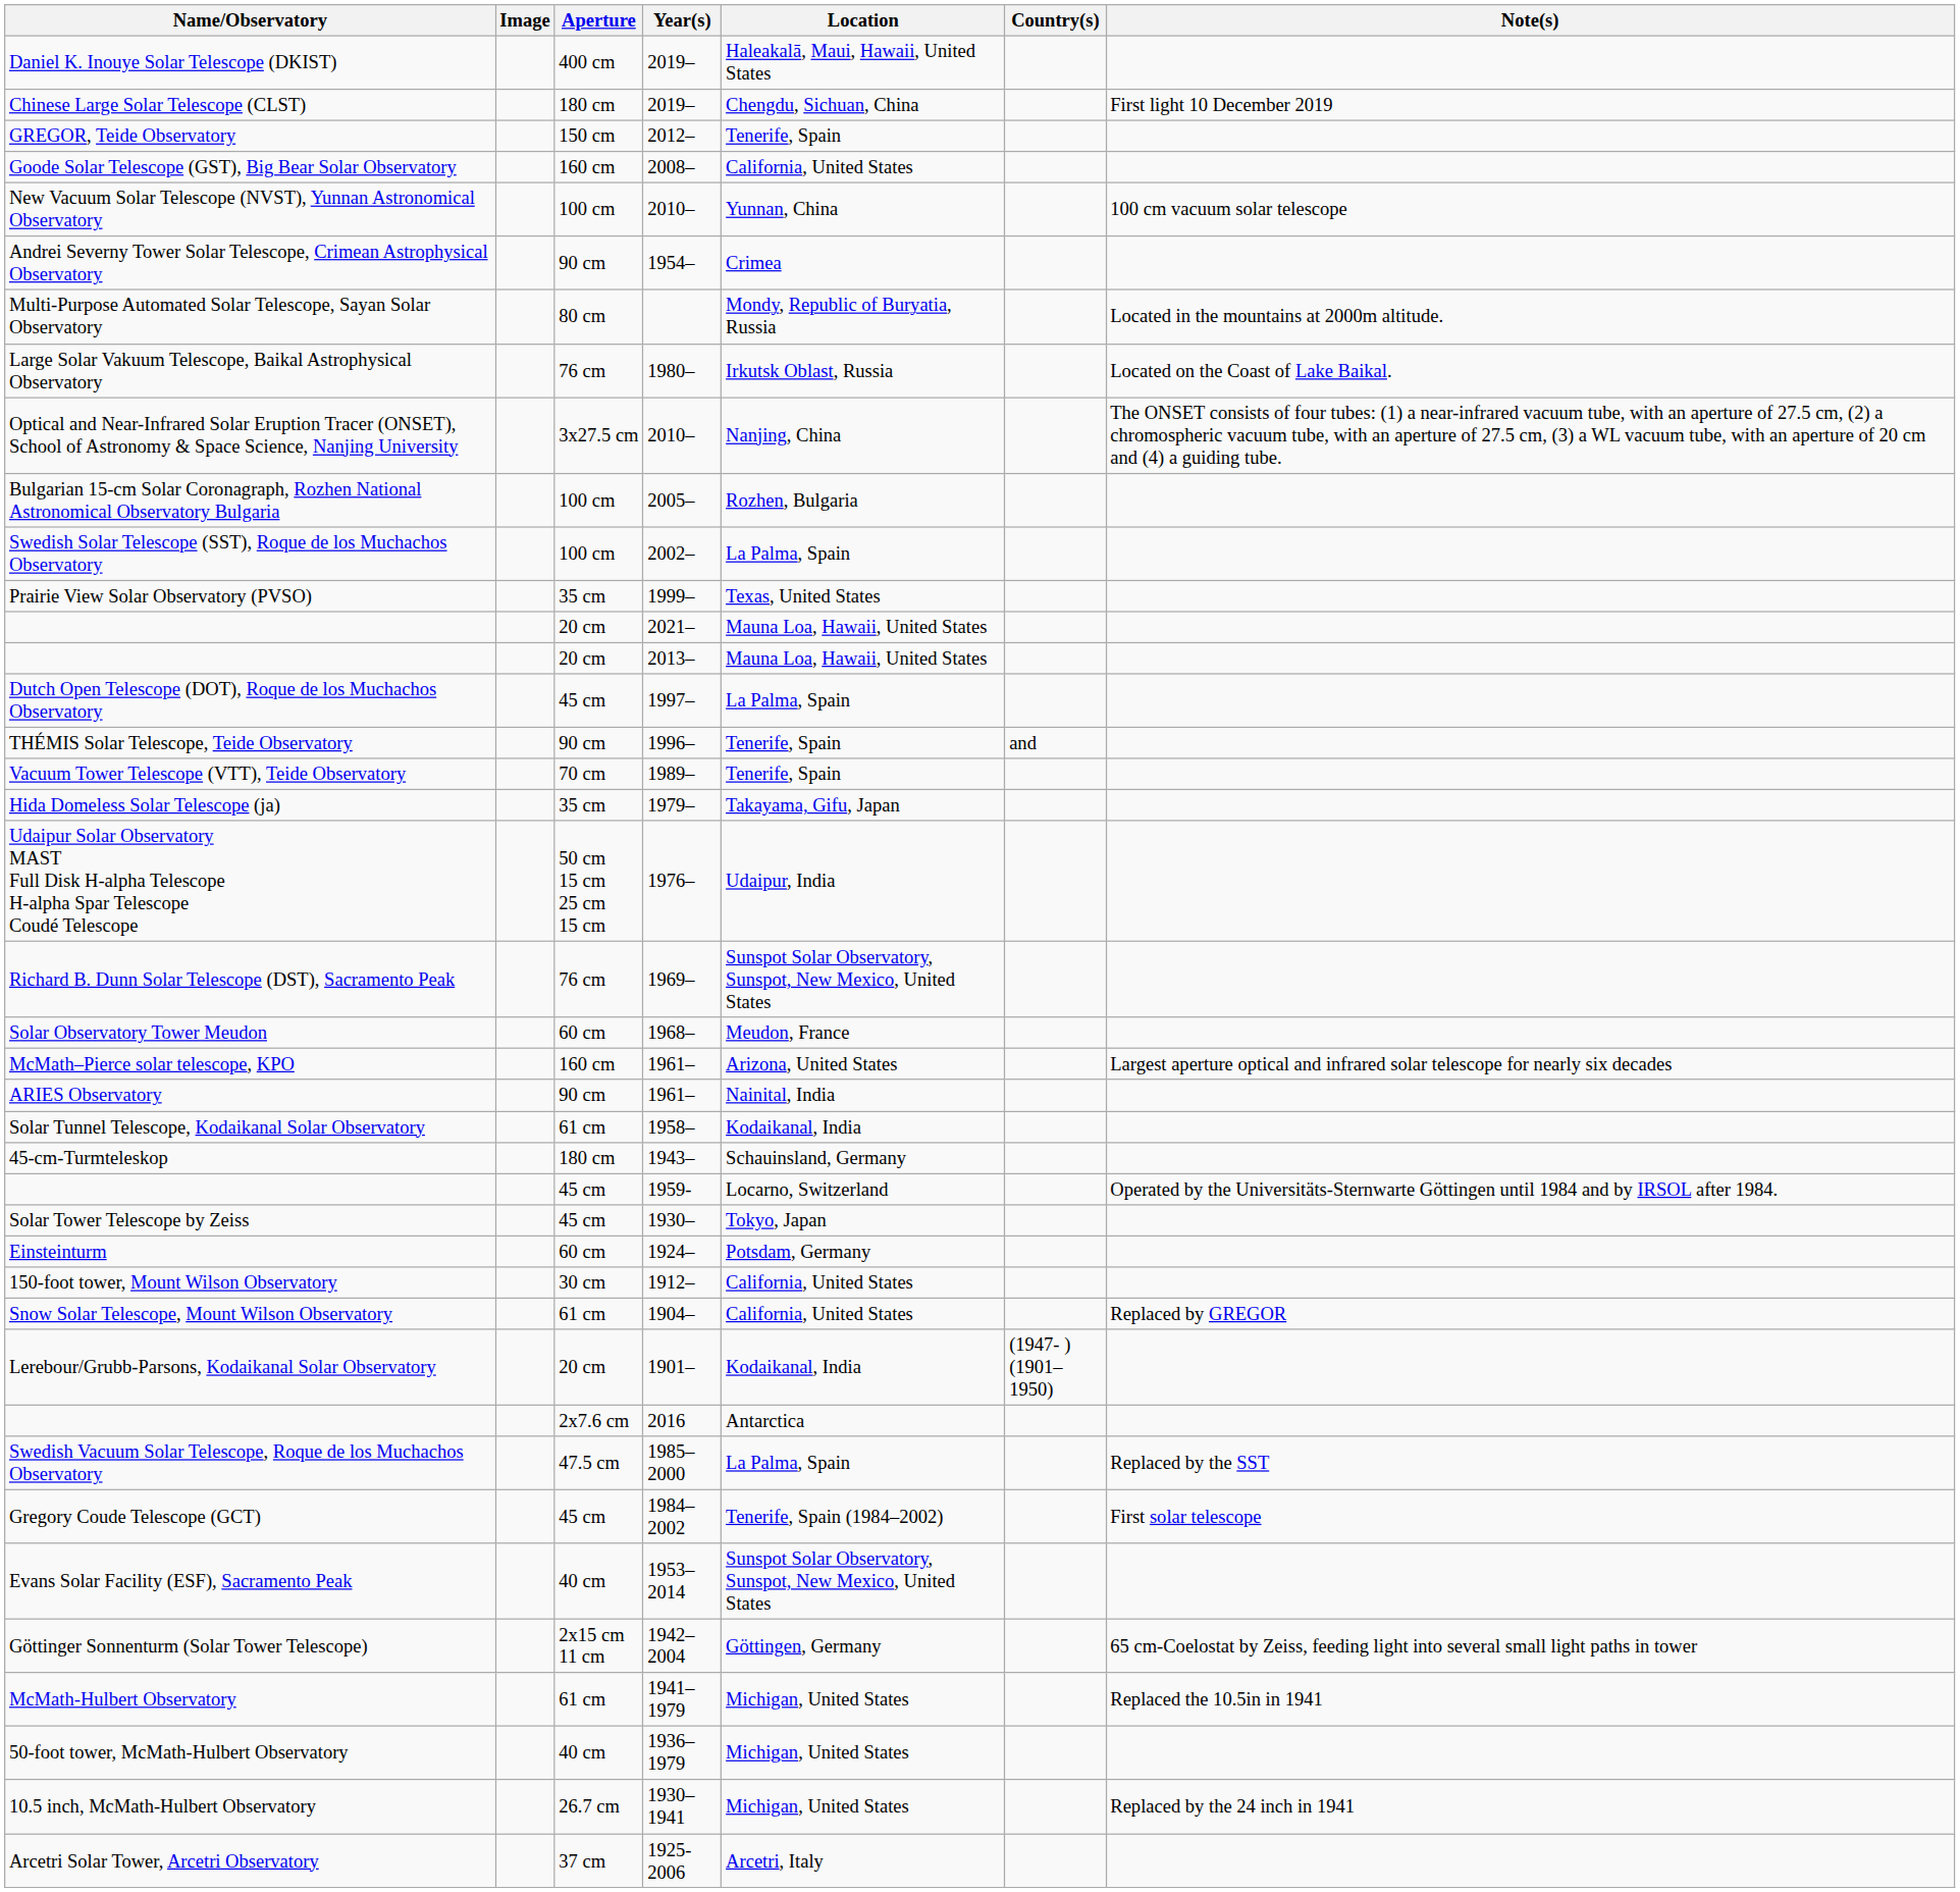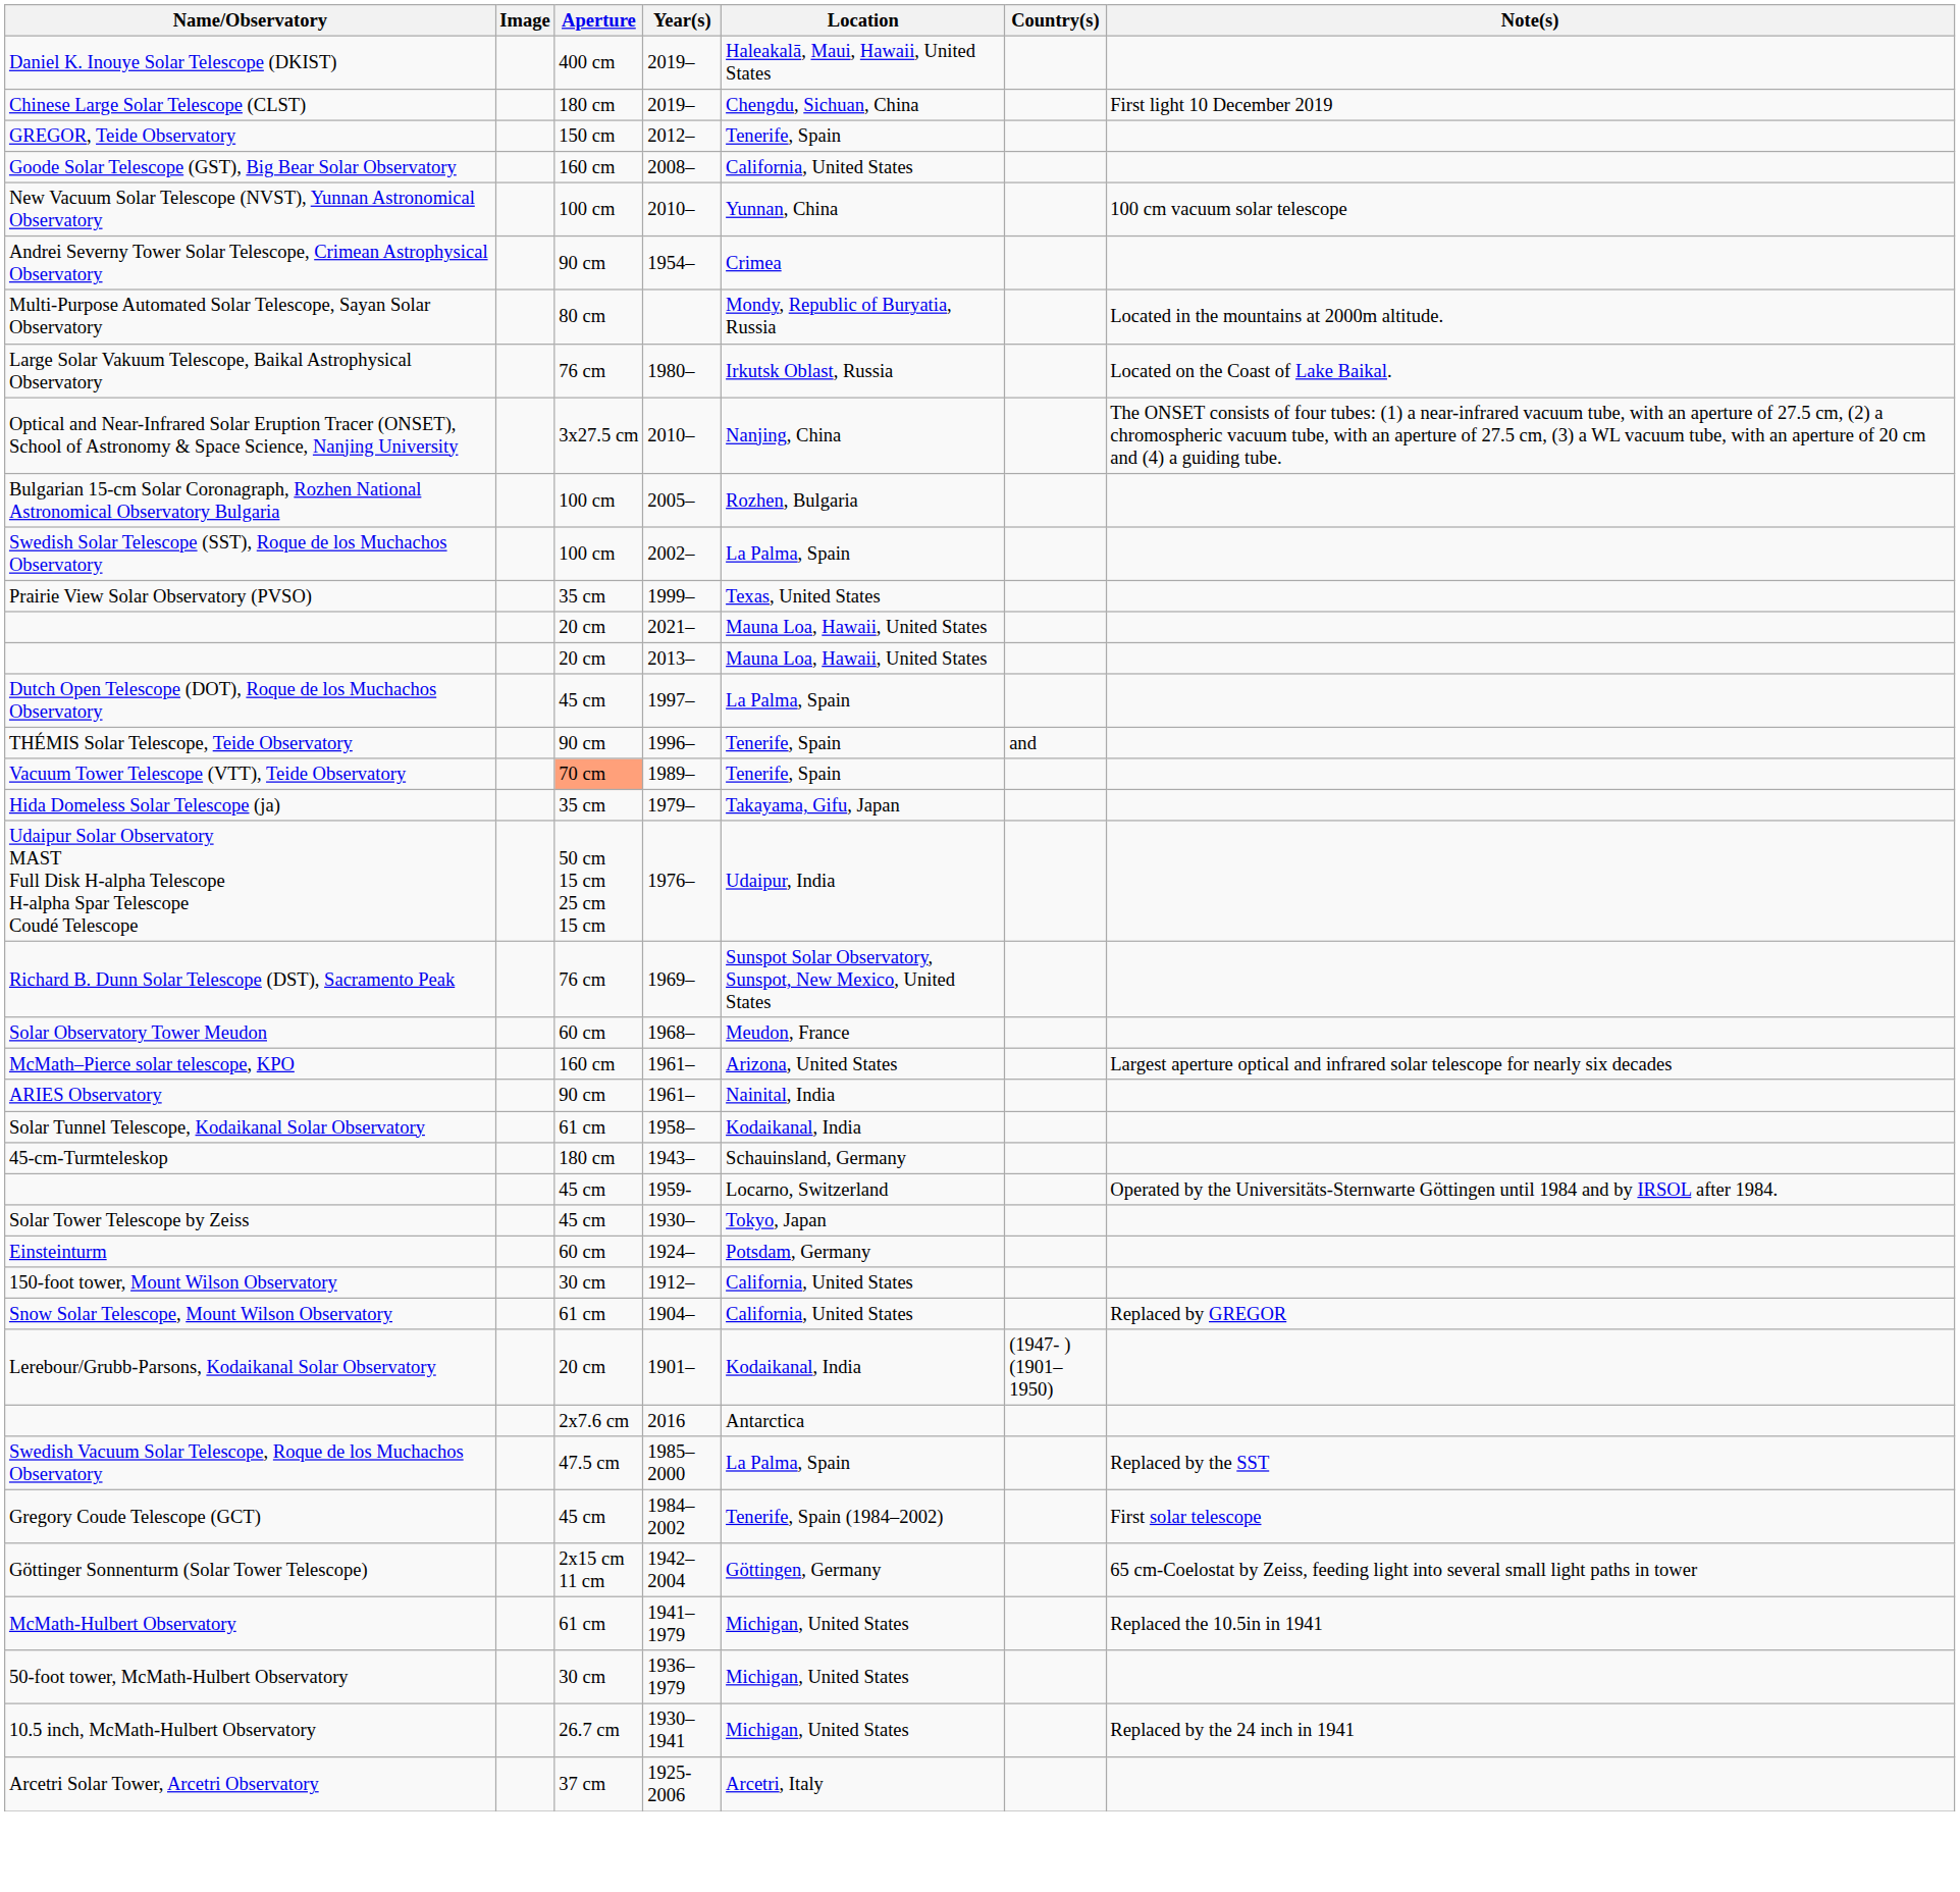Vacuum Tower Telescope (VTT), Teide Observatory | Aperture: no background -> lightsalmon background
- row: Evans Solar Facility (ESF), Sacramento Peak | 40 cm | 1953–2014 | Sunspot Solar Observatory, Sunspot, New Mexico, United States
50-foot tower, McMath-Hulbert Observatory | Aperture: 40 cm -> 30 cm
